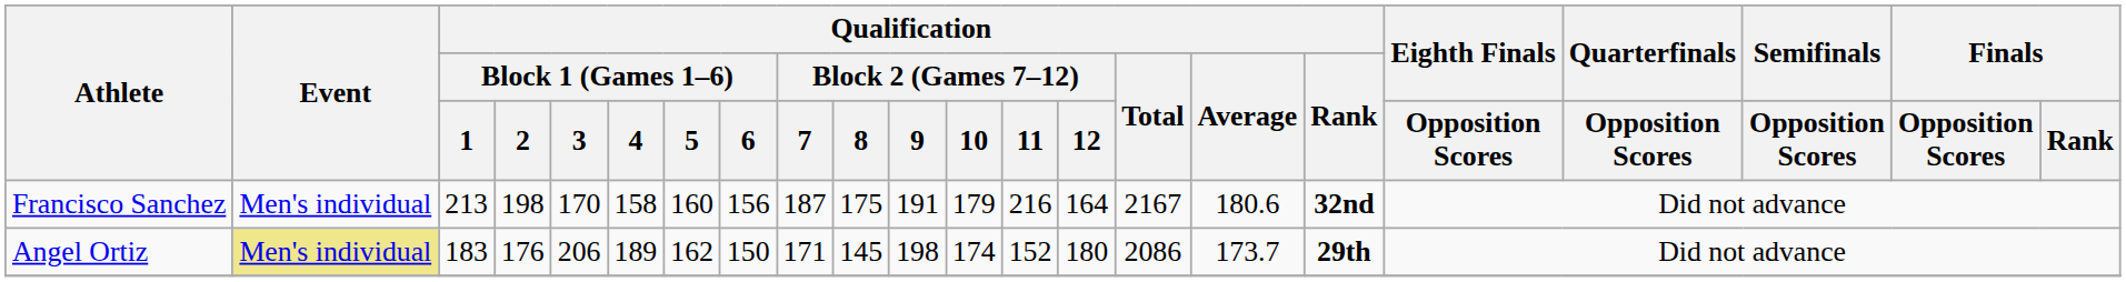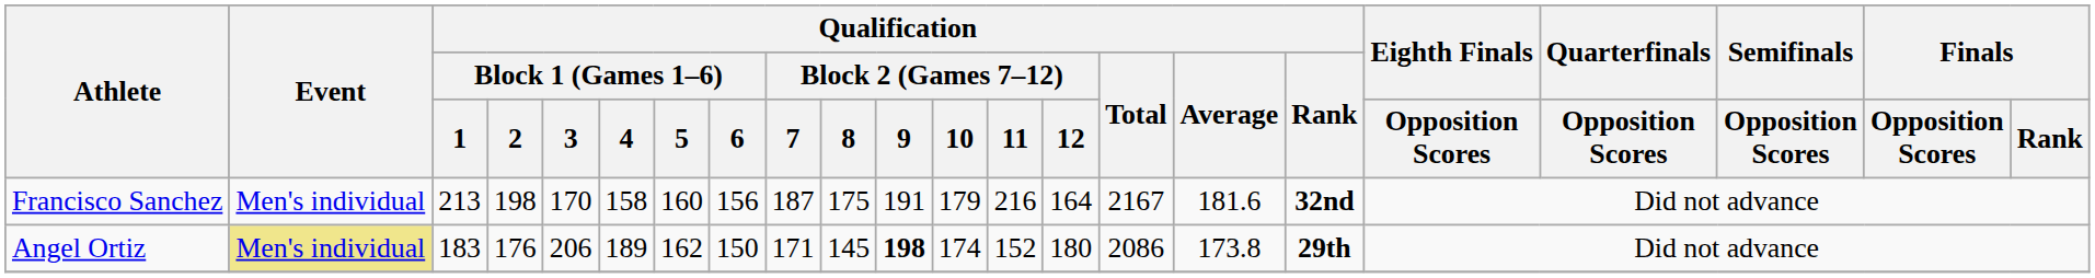Francisco Sanchez | Qualification / Average: 180.6 -> 181.6
Angel Ortiz | Qualification / Block 2 (Games 7–12) / 9: normal -> bold
Angel Ortiz | Qualification / Average: 173.7 -> 173.8
